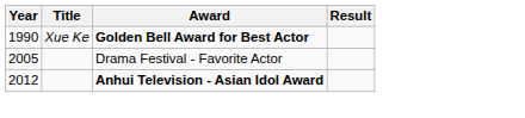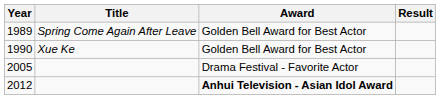+ row: 1989 | Spring Come Again After Leave | Golden Bell Award for Best Actor
1990 | Award: bold -> normal
